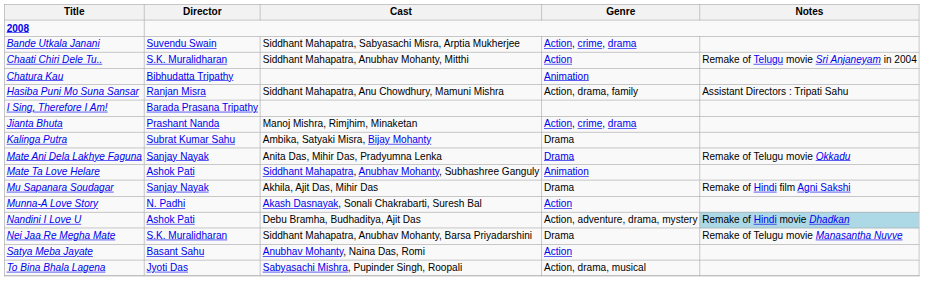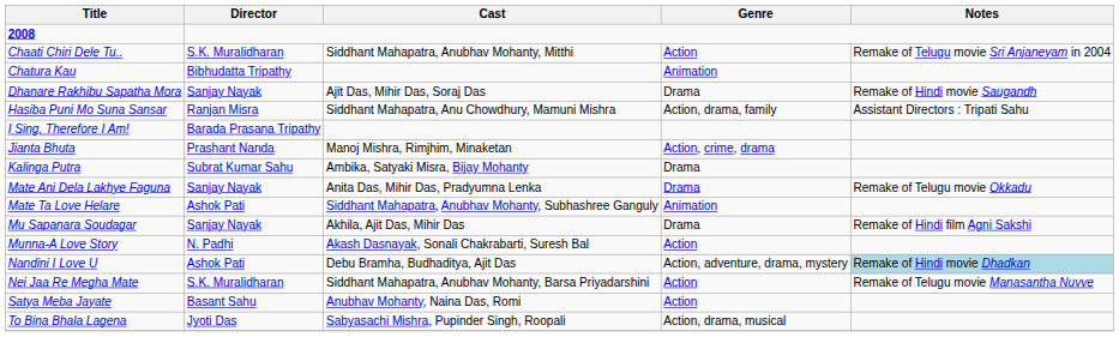- row: Bande Utkala Janani | Suvendu Swain | Siddhant Mahapatra, Sabyasachi Misra, Arptia Mukherjee | Action, crime, drama
+ row: Dhanare Rakhibu Sapatha Mora | Sanjay Nayak | Ajit Das, Mihir Das, Soraj Das | Drama | Remake of Hindi movie Saugandh
Nei Jaa Re Megha Mate | Genre: Drama -> Action
